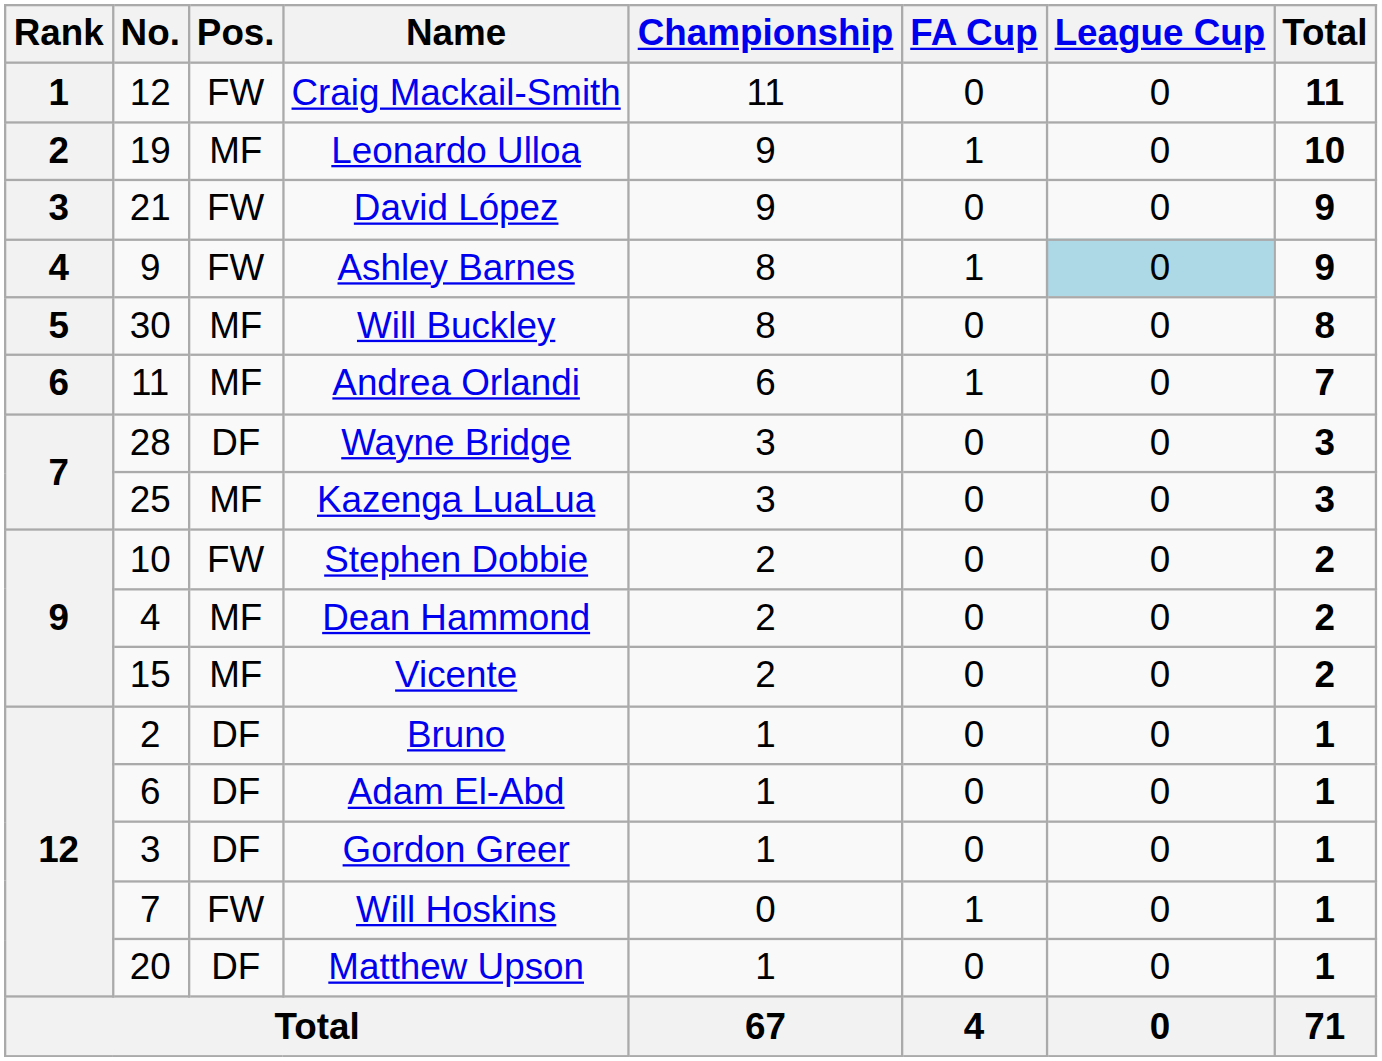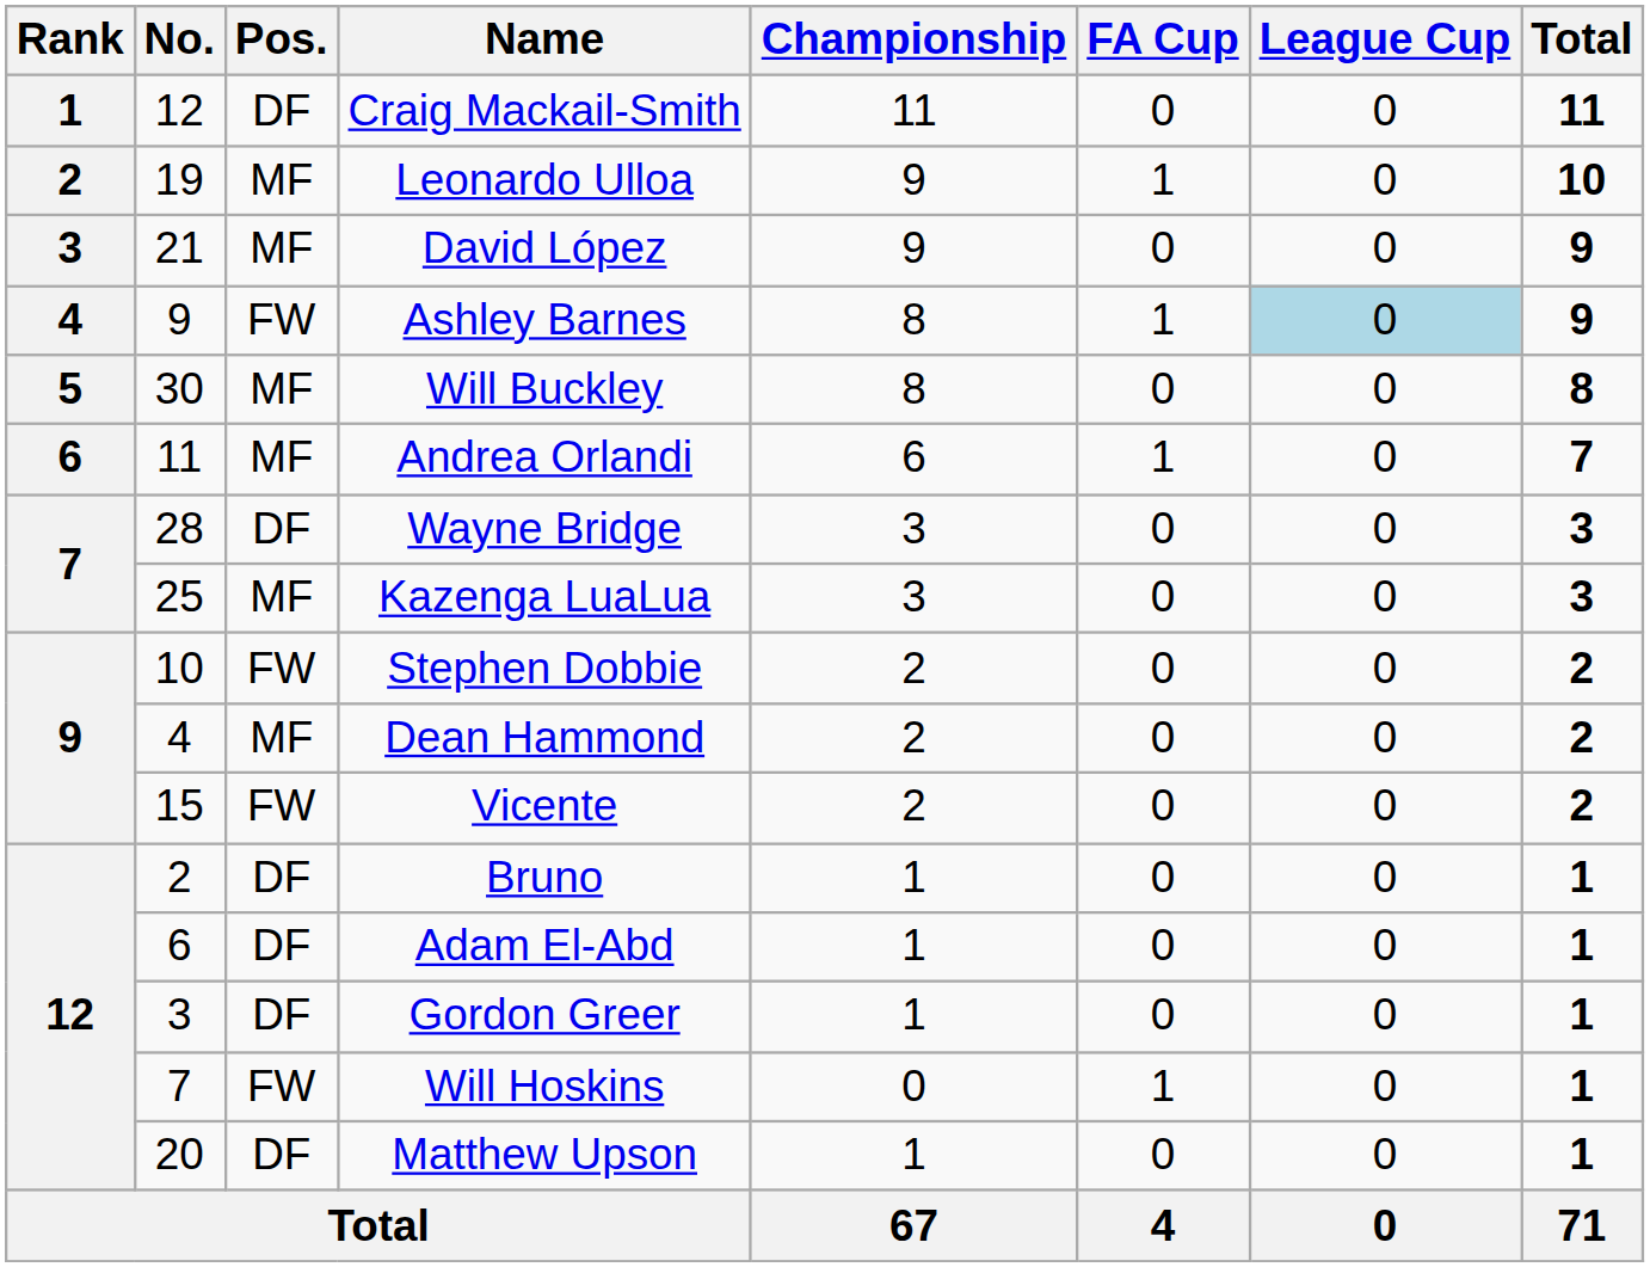Craig Mackail-Smith | Pos.: FW -> DF
David López | Pos.: FW -> MF
Vicente | Pos.: MF -> FW
